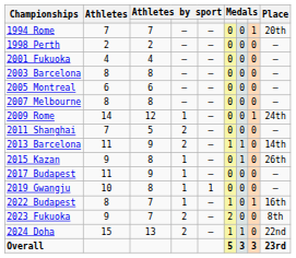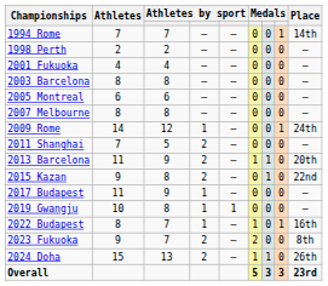1994 Rome | Place: 20th -> 14th
2013 Barcelona | Place: 14th -> 20th
2015 Kazan | column 4: 1 -> 2
2015 Kazan | Place: 26th -> 22nd
2024 Doha | Place: 22nd -> 26th
